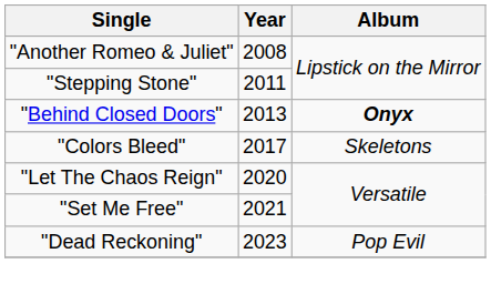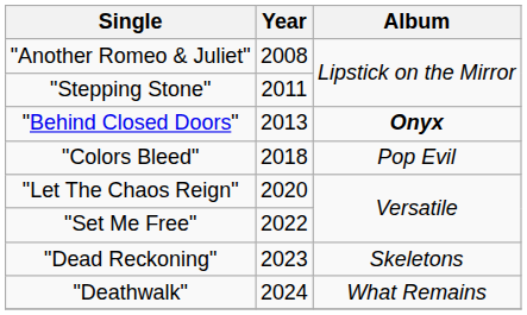"Colors Bleed" | Year: 2017 -> 2018
"Colors Bleed" | Album: Skeletons -> Pop Evil
"Set Me Free" | Year: 2021 -> 2022
"Dead Reckoning" | Album: Pop Evil -> Skeletons
+ row: "Deathwalk" | 2024 | What Remains
